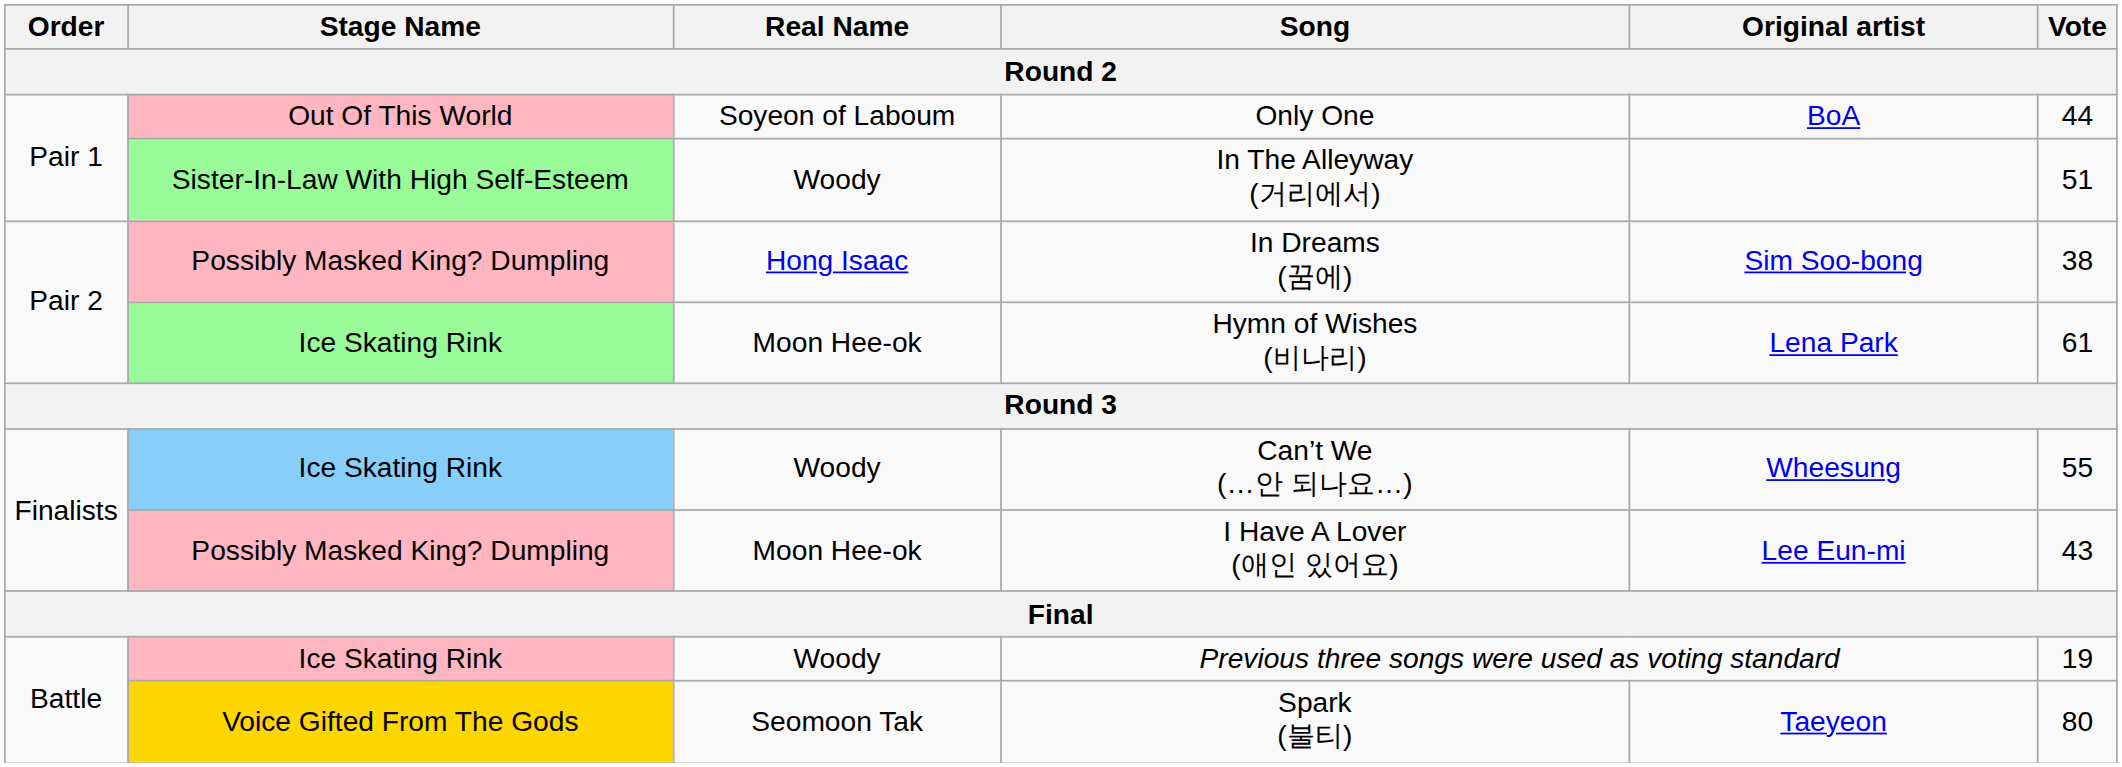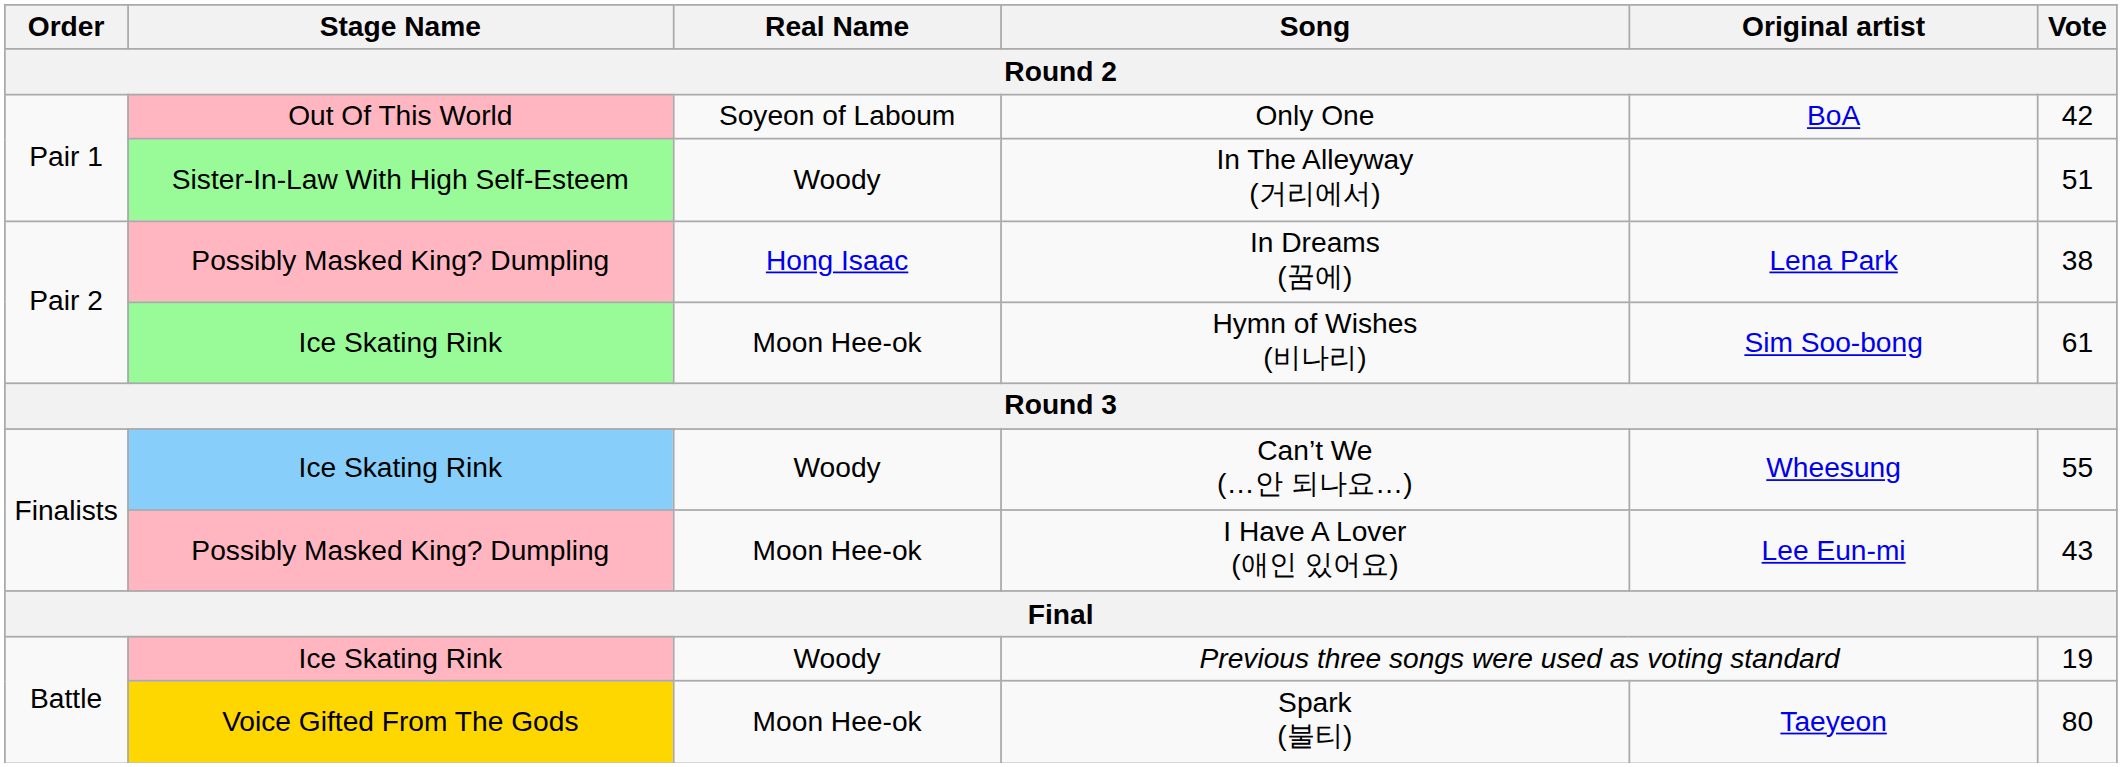Only One | Vote: 44 -> 42
In Dreams (꿈에) | Original artist: Sim Soo-bong -> Lena Park
Hymn of Wishes (비나리) | Original artist: Lena Park -> Sim Soo-bong
Spark (불티) | Real Name: Seomoon Tak -> Moon Hee-ok
